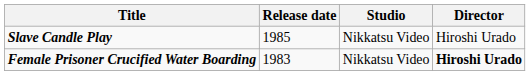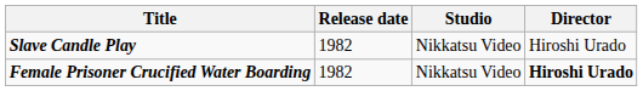Slave Candle Play | Release date: 1985 -> 1982
Female Prisoner Crucified Water Boarding | Release date: 1983 -> 1982
